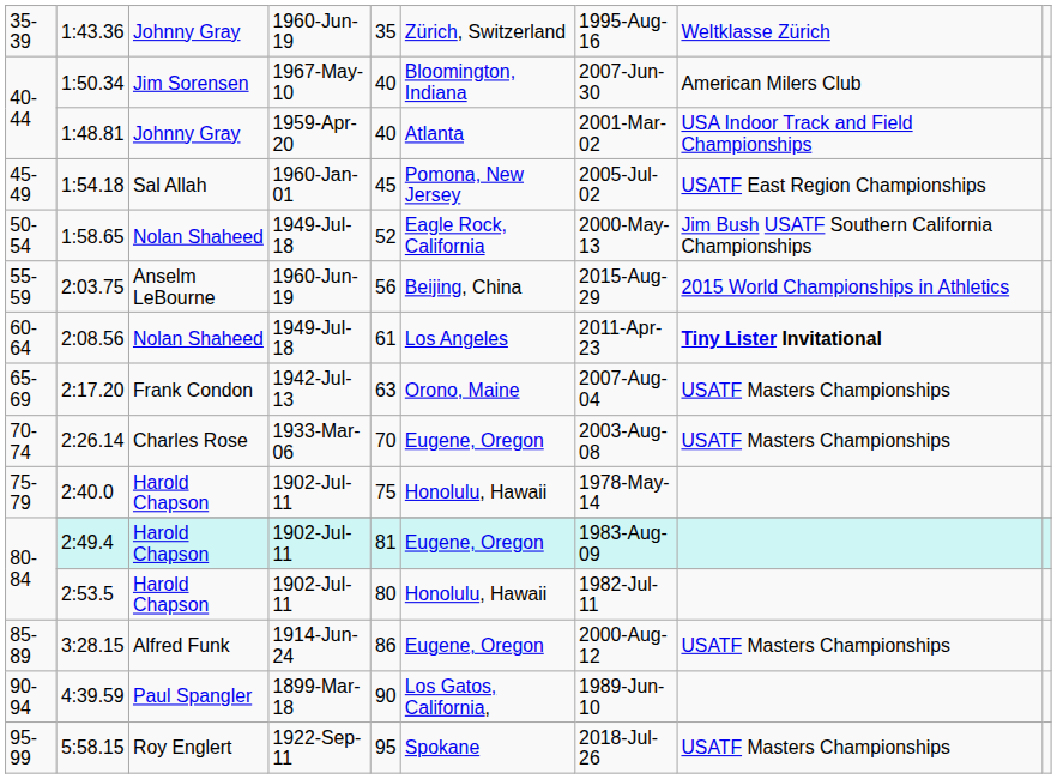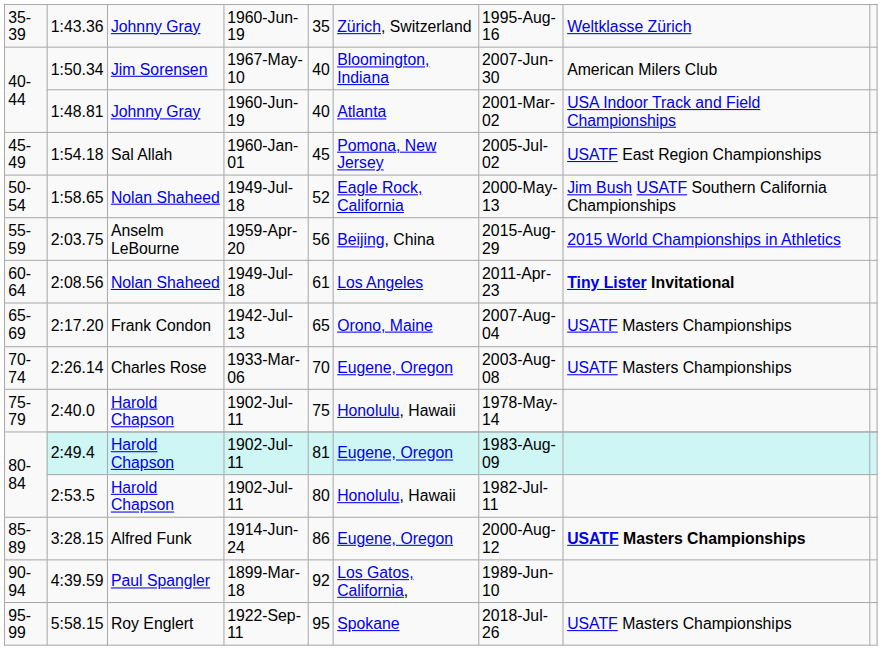1:48.81 | column 4: 1959-Apr-20 -> 1960-Jun-19
2:03.75 | column 4: 1960-Jun-19 -> 1959-Apr-20
2:17.20 | column 5: 63 -> 65
3:28.15 | column 8: normal -> bold
4:39.59 | column 5: 90 -> 92
